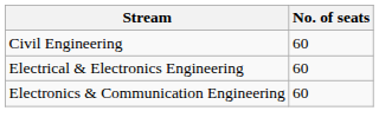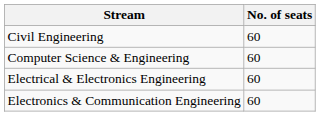+ row: Computer Science & Engineering | 60
